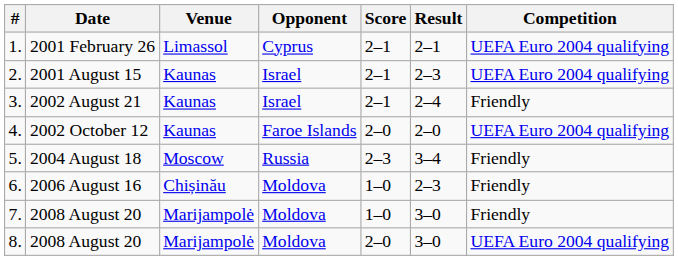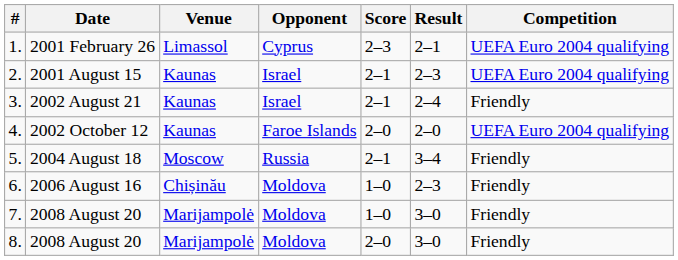1. | Score: 2–1 -> 2–3
5. | Score: 2–3 -> 2–1
8. | Competition: UEFA Euro 2004 qualifying -> Friendly
